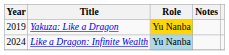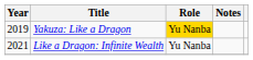Like a Dragon: Infinite Wealth | Year: 2024 -> 2021
Like a Dragon: Infinite Wealth | Role: lightblue background -> no background
